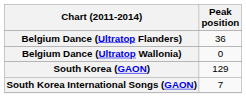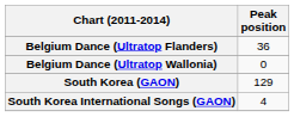South Korea International Songs (GAON) | Peak position: 7 -> 4
